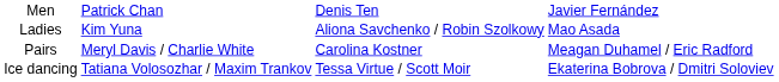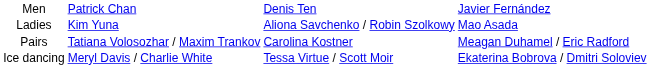Pairs | column 2: Meryl Davis / Charlie White -> Tatiana Volosozhar / Maxim Trankov
Ice dancing | column 2: Tatiana Volosozhar / Maxim Trankov -> Meryl Davis / Charlie White
